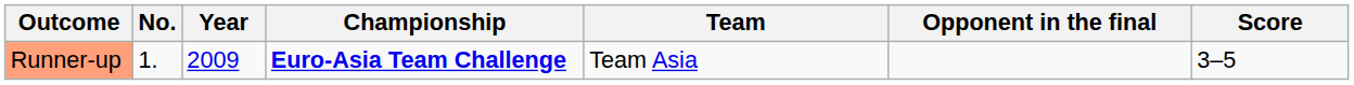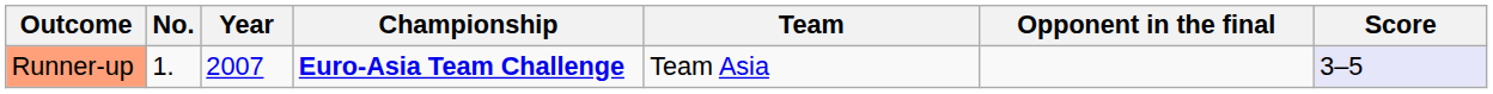Runner-up | Year: 2009 -> 2007
Runner-up | Score: no background -> lavender background
